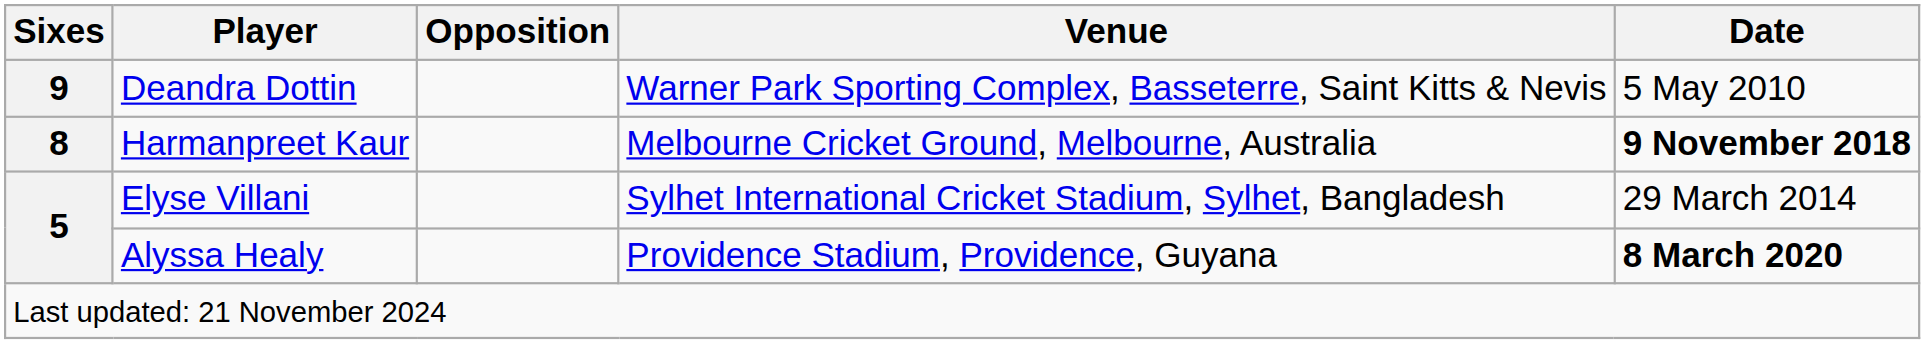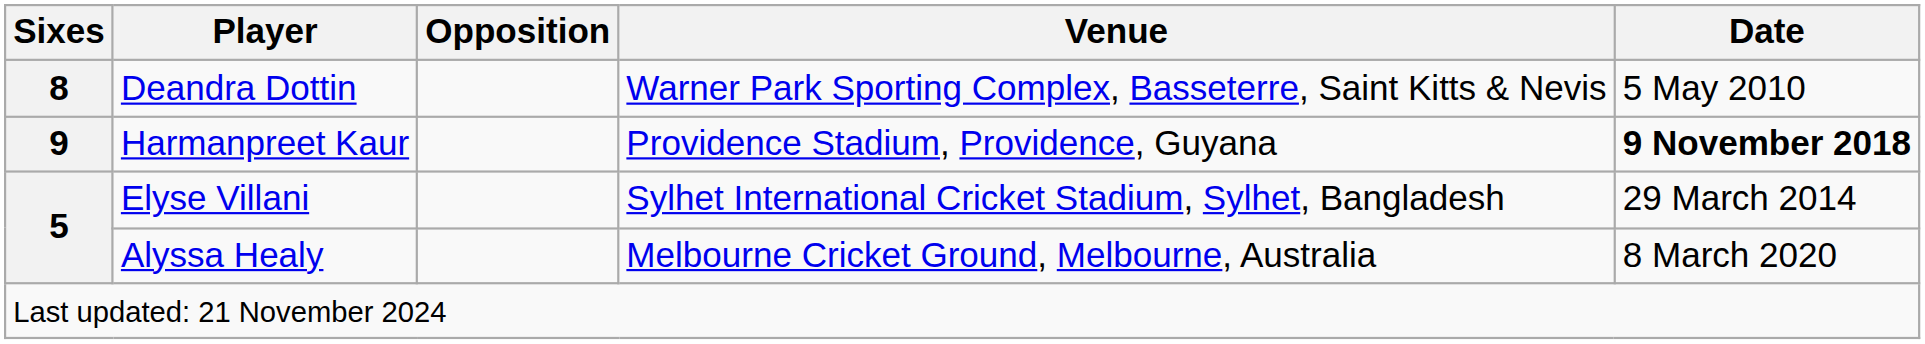Deandra Dottin | Sixes: 9 -> 8
Harmanpreet Kaur | Sixes: 8 -> 9
Harmanpreet Kaur | Venue: Melbourne Cricket Ground, Melbourne, Australia -> Providence Stadium, Providence, Guyana
Alyssa Healy | Venue: Providence Stadium, Providence, Guyana -> Melbourne Cricket Ground, Melbourne, Australia
Alyssa Healy | Date: bold -> normal
